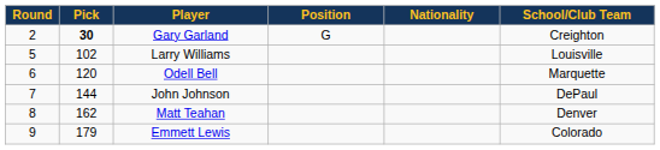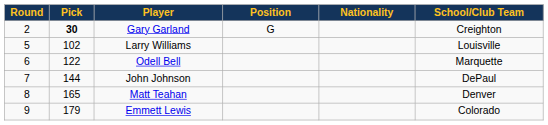Odell Bell | Pick: 120 -> 122
Matt Teahan | Pick: 162 -> 165
